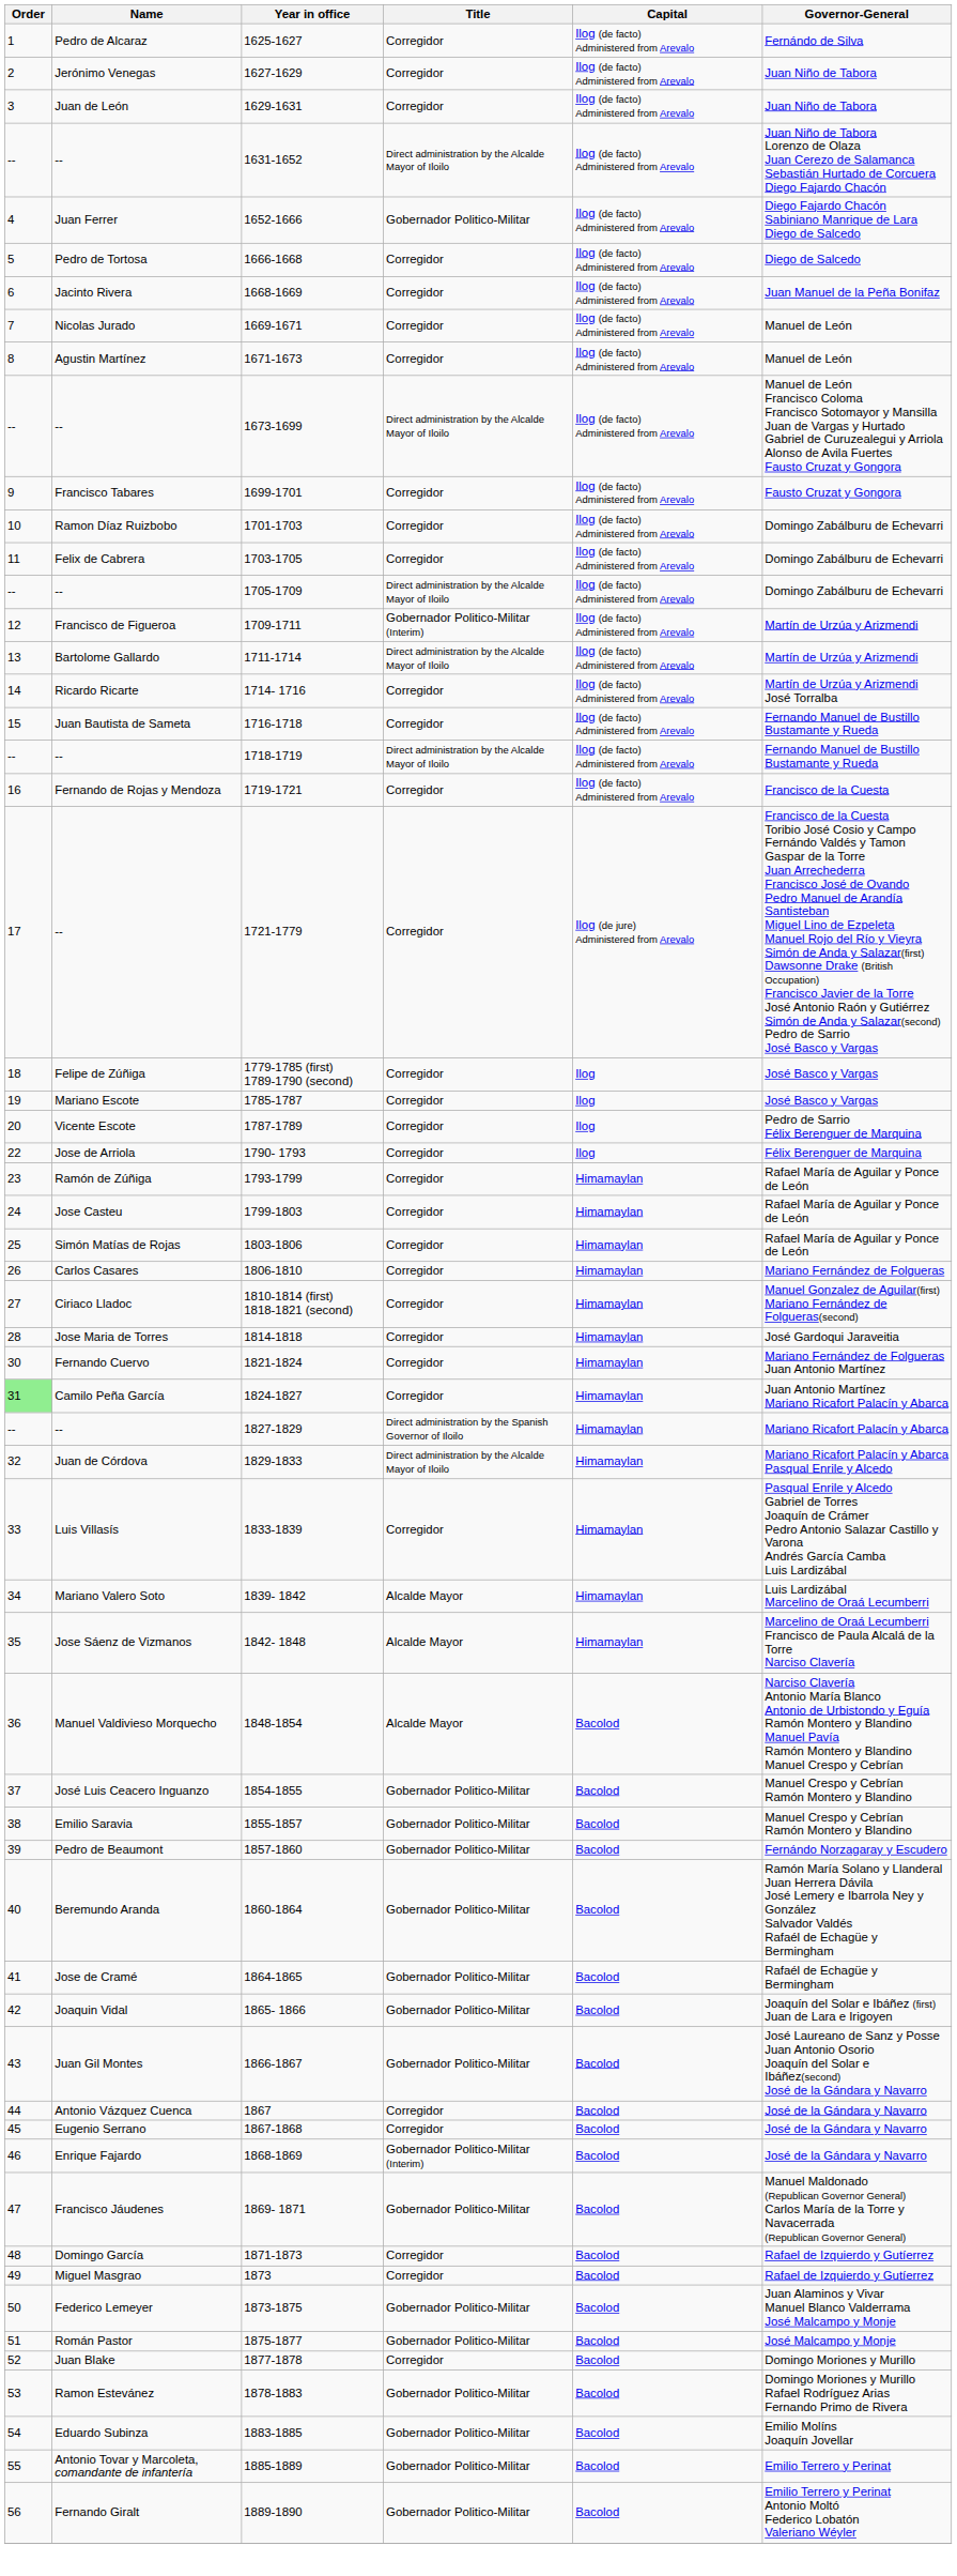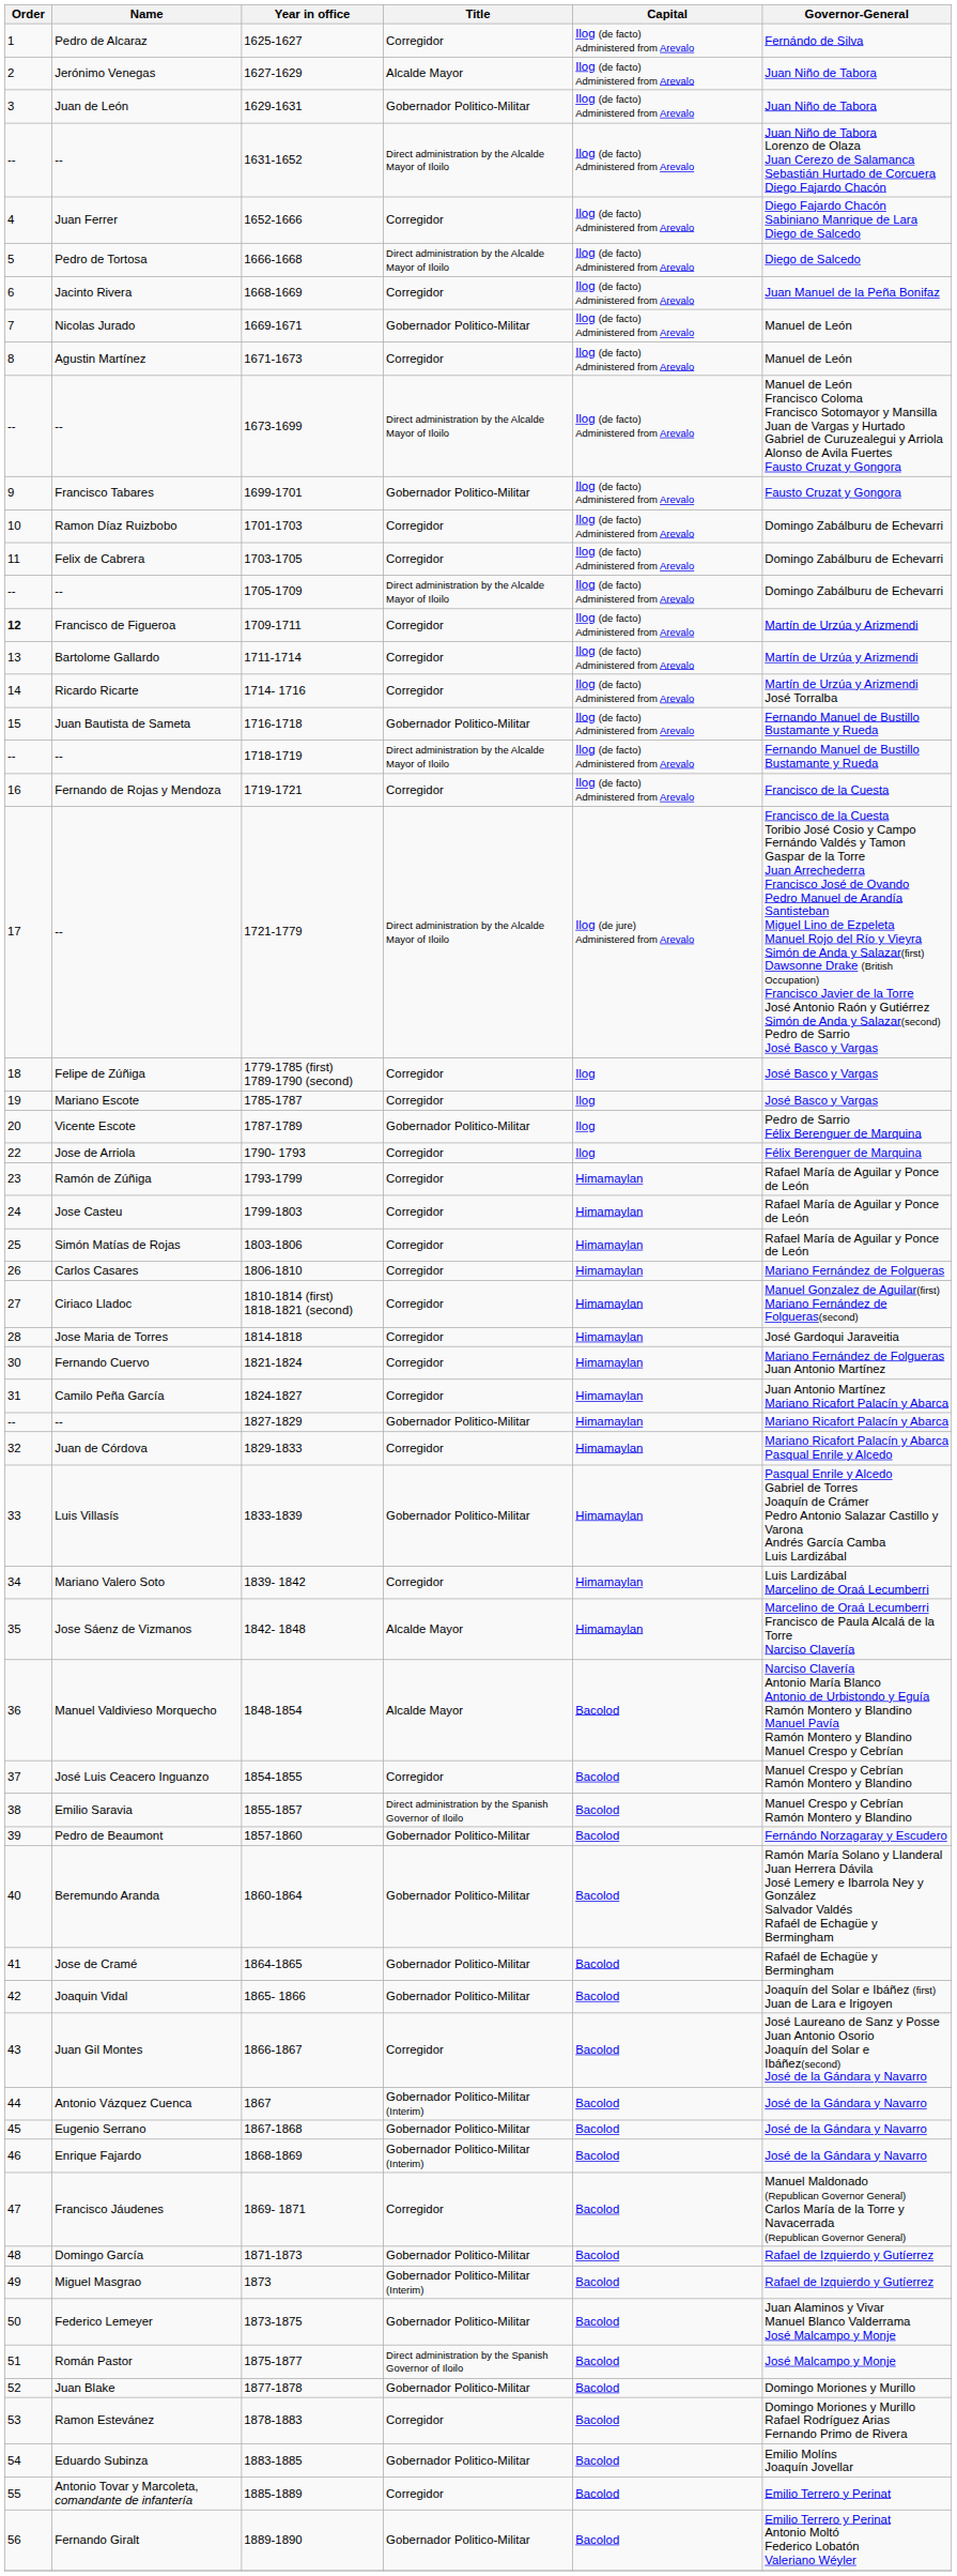Jerónimo Venegas | Title: Corregidor -> Alcalde Mayor
Juan de León | Title: Corregidor -> Gobernador Politico-Militar
Juan Ferrer | Title: Gobernador Politico-Militar -> Corregidor
Pedro de Tortosa | Title: Corregidor -> Direct administration by the Alcalde Mayor of Iloilo
Nicolas Jurado | Title: Corregidor -> Gobernador Politico-Militar
Francisco Tabares | Title: Corregidor -> Gobernador Politico-Militar
Francisco de Figueroa | Order: normal -> bold
Francisco de Figueroa | Title: Gobernador Politico-Militar (Interim) -> Corregidor
Bartolome Gallardo | Title: Direct administration by the Alcalde Mayor of Iloilo -> Corregidor
Juan Bautista de Sameta | Title: Corregidor -> Gobernador Politico-Militar
-- / 1721-1779 | Title: Corregidor -> Direct administration by the Alcalde Mayor of Iloilo
Vicente Escote | Title: Corregidor -> Gobernador Politico-Militar
Camilo Peña García | Order: lightgreen background -> no background
-- / 1827-1829 | Title: Direct administration by the Spanish Governor of Iloilo -> Gobernador Politico-Militar
Juan de Córdova | Title: Direct administration by the Alcalde Mayor of Iloilo -> Corregidor
Luis Villasís | Title: Corregidor -> Gobernador Politico-Militar
Mariano Valero Soto | Title: Alcalde Mayor -> Corregidor
José Luis Ceacero Inguanzo | Title: Gobernador Politico-Militar -> Corregidor
Emilio Saravia | Title: Gobernador Politico-Militar -> Direct administration by the Spanish Governor of Iloilo
Juan Gil Montes | Title: Gobernador Politico-Militar -> Corregidor
Antonio Vázquez Cuenca | Title: Corregidor -> Gobernador Politico-Militar (Interim)
Eugenio Serrano | Title: Corregidor -> Gobernador Politico-Militar
Francisco Jáudenes | Title: Gobernador Politico-Militar -> Corregidor
Domingo García | Title: Corregidor -> Gobernador Politico-Militar
Miguel Masgrao | Title: Corregidor -> Gobernador Politico-Militar (Interim)
Román Pastor | Title: Gobernador Politico-Militar -> Direct administration by the Spanish Governor of Iloilo
Juan Blake | Title: Corregidor -> Gobernador Politico-Militar
Ramon Estevánez | Title: Gobernador Politico-Militar -> Corregidor
Antonio Tovar y Marcoleta, comandante de infantería | Title: Gobernador Politico-Militar -> Corregidor
